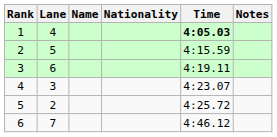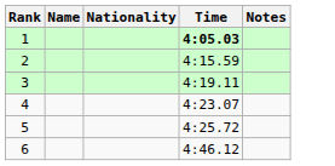- column: Lane | 4 | 5 | 6 | 3 | 2 | 7
